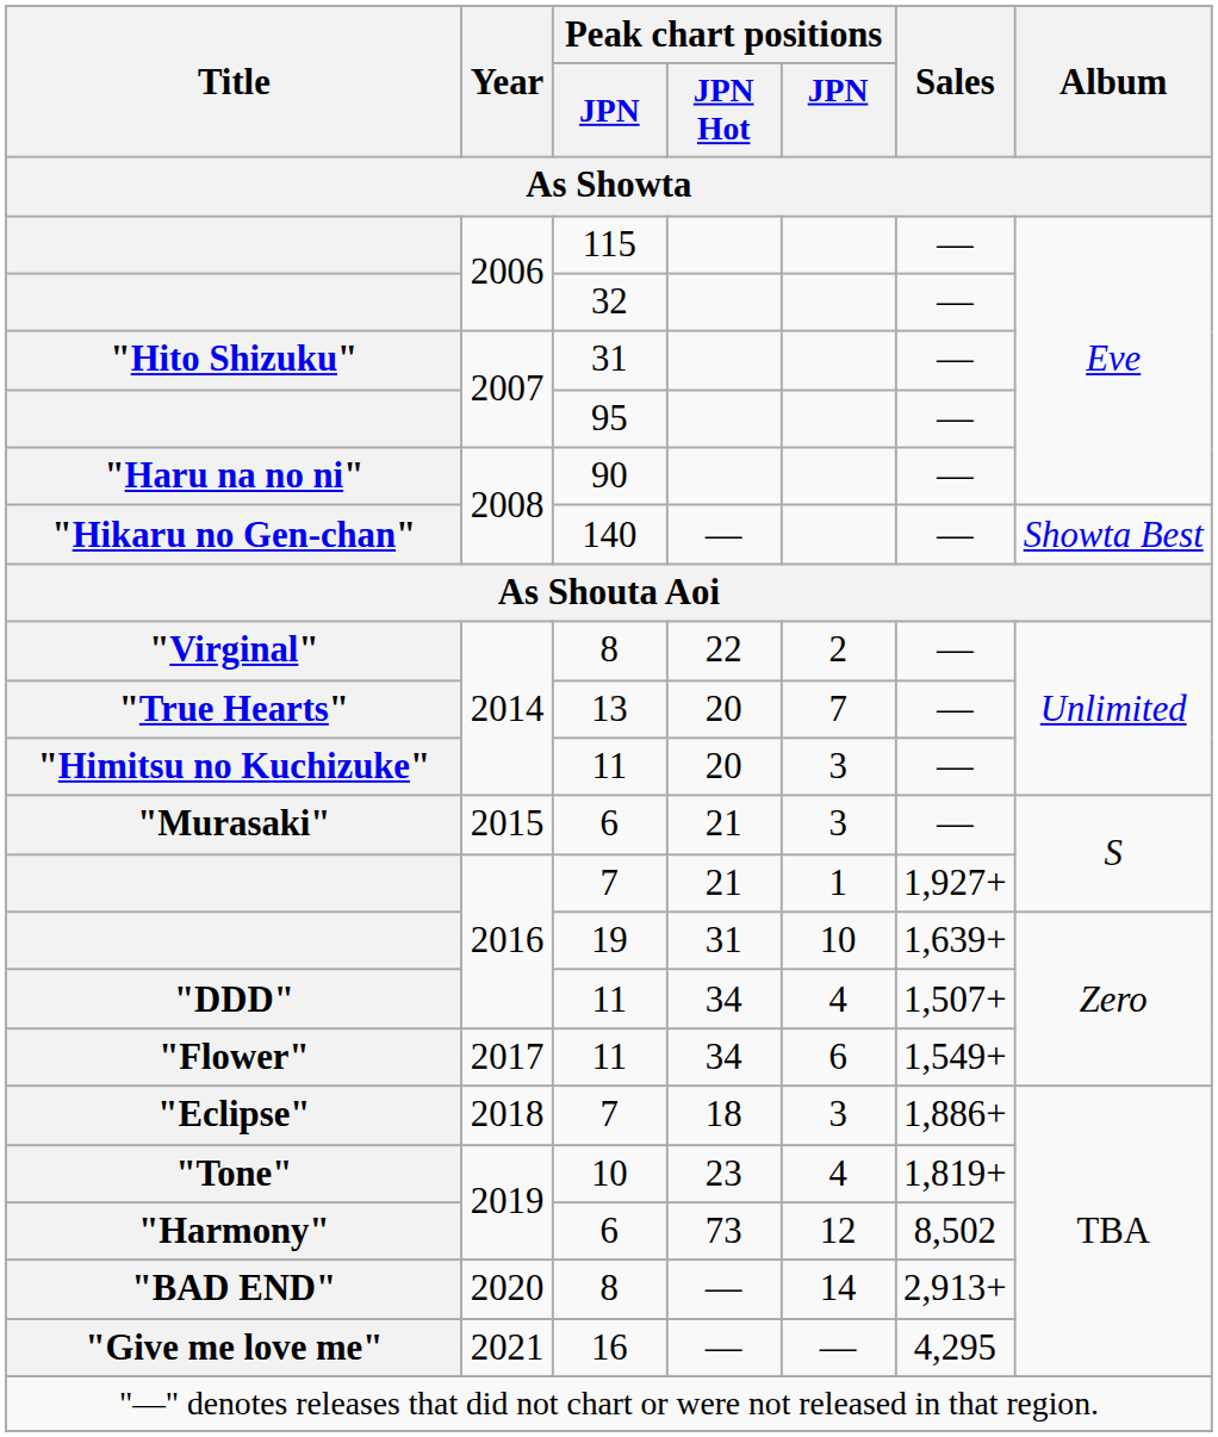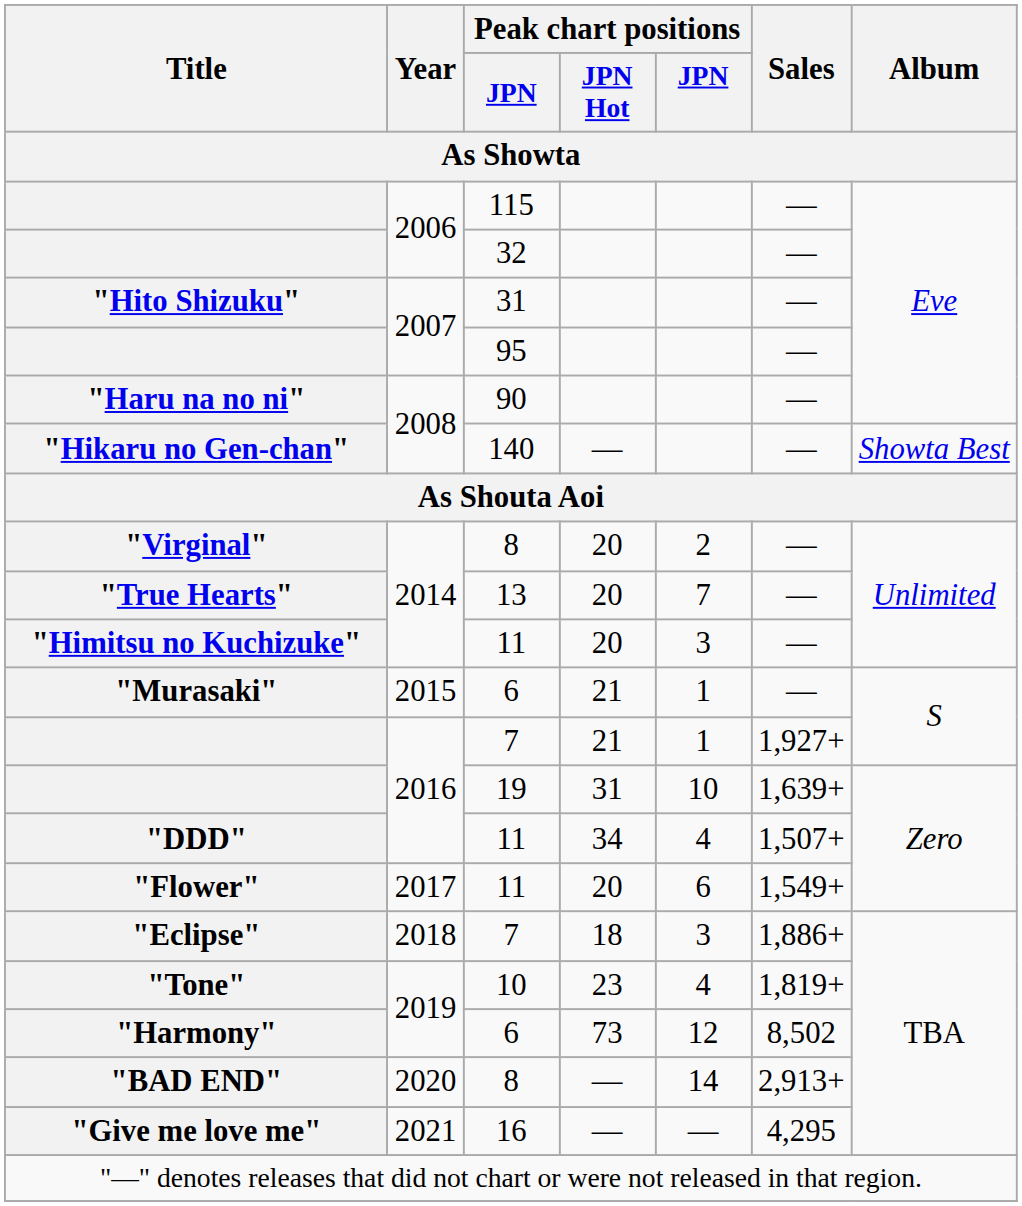"Virginal" | Peak chart positions / JPN Hot: 22 -> 20
"Murasaki" | column 5: 3 -> 1
"Flower" | Peak chart positions / JPN Hot: 34 -> 20
